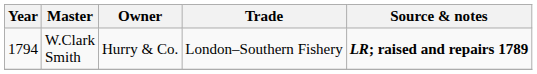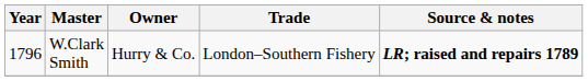W.Clark Smith | Year: 1794 -> 1796
